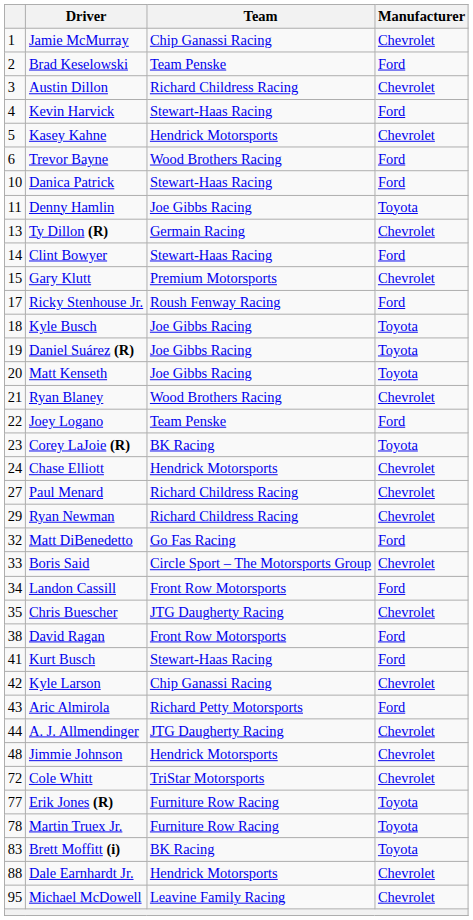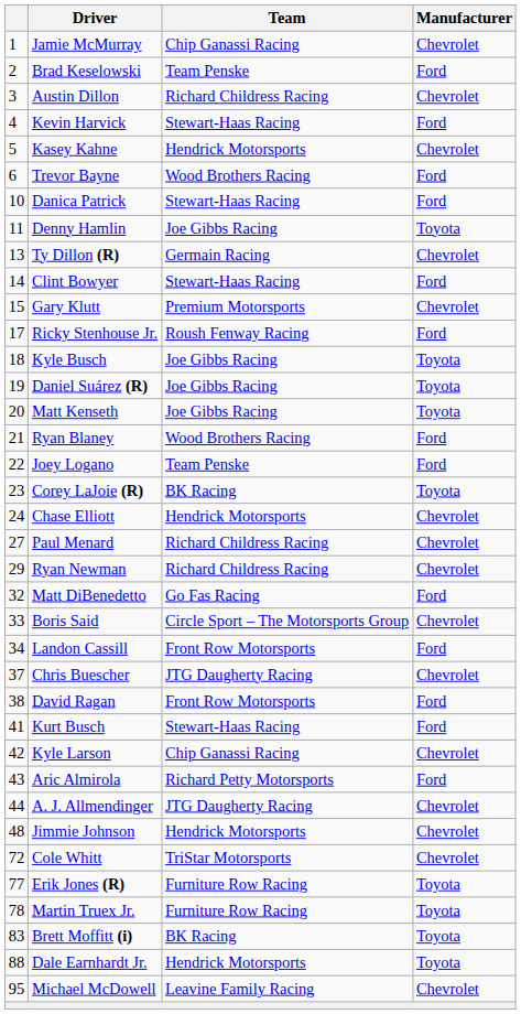Ryan Blaney | Manufacturer: Chevrolet -> Ford
Chris Buescher | column 1: 35 -> 37
Dale Earnhardt Jr. | Manufacturer: Chevrolet -> Toyota
